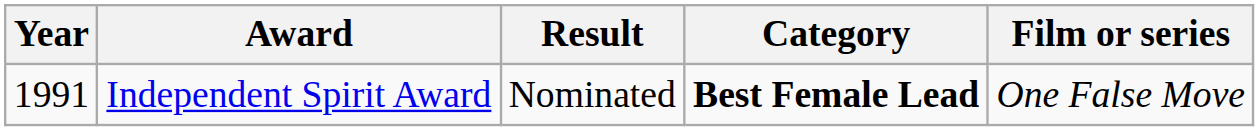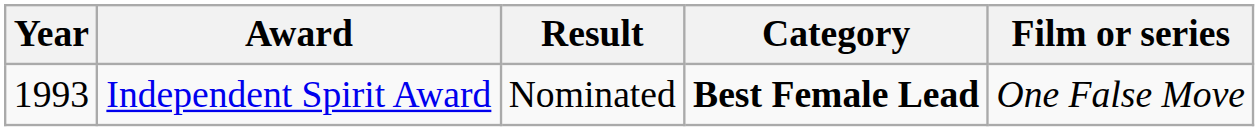Independent Spirit Award | Year: 1991 -> 1993
